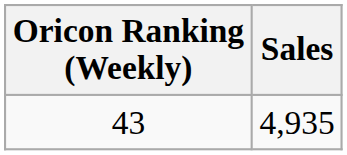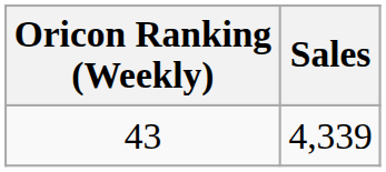43 | Sales: 4,935 -> 4,339
